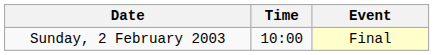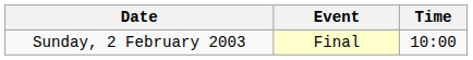columns swapped: Time <-> Event
